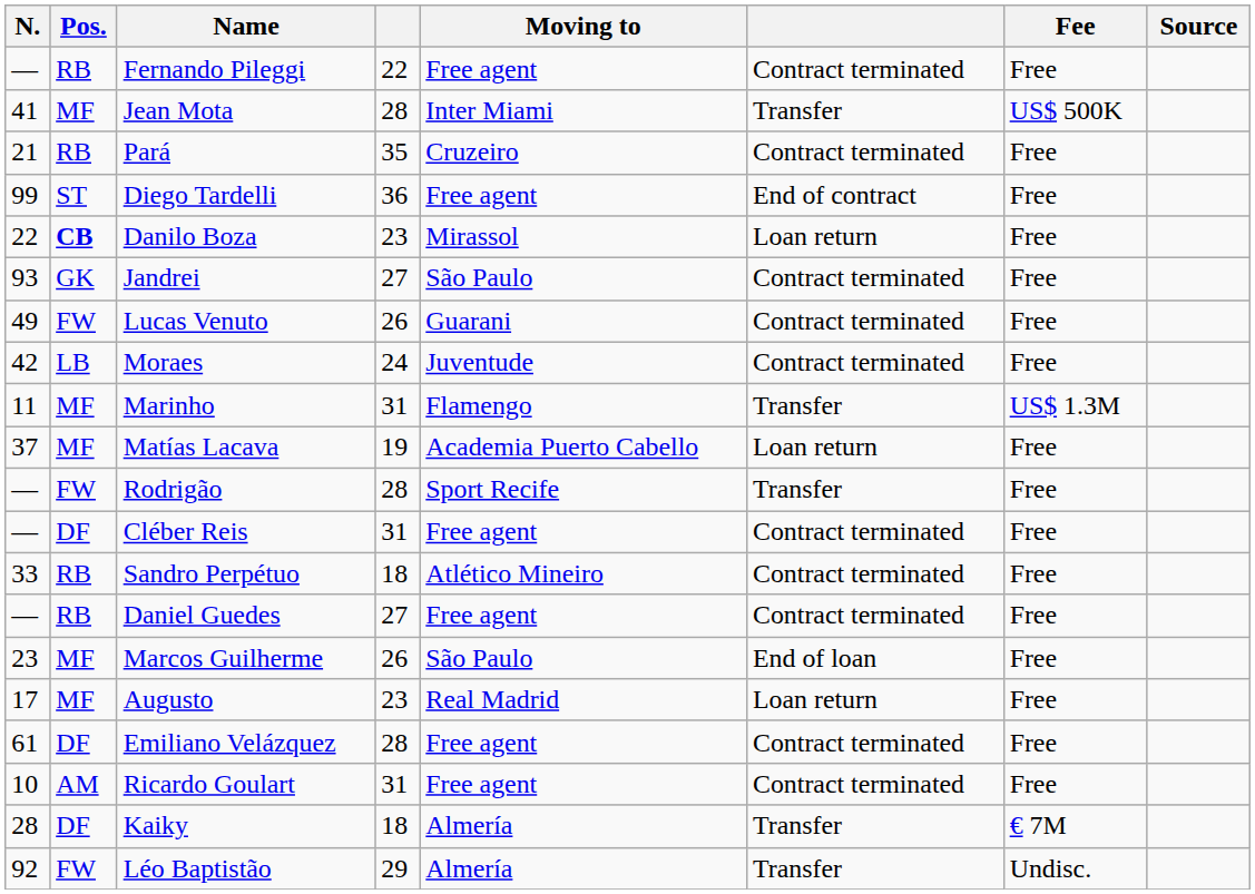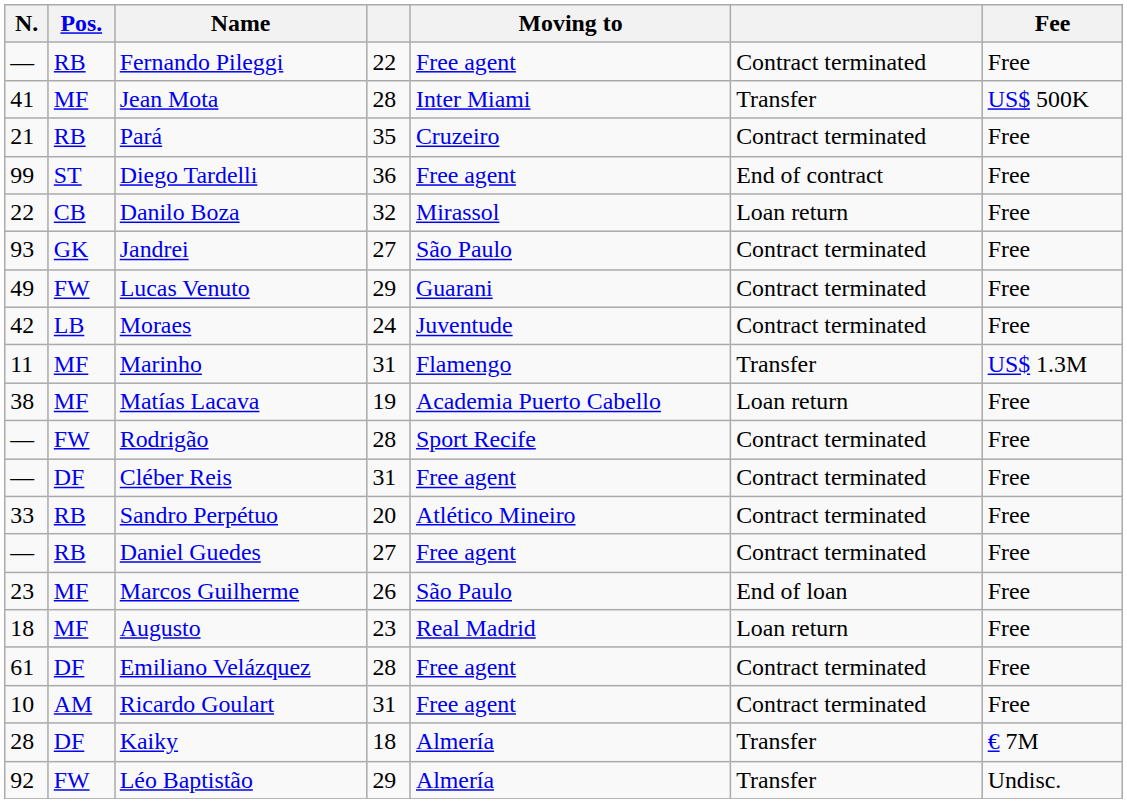- column: Source
Danilo Boza | Pos.: bold -> normal
Danilo Boza | column 4: 23 -> 32
Lucas Venuto | column 4: 26 -> 29
Matías Lacava | N.: 37 -> 38
Rodrigão | column 6: Transfer -> Contract terminated
Sandro Perpétuo | column 4: 18 -> 20
Augusto | N.: 17 -> 18
